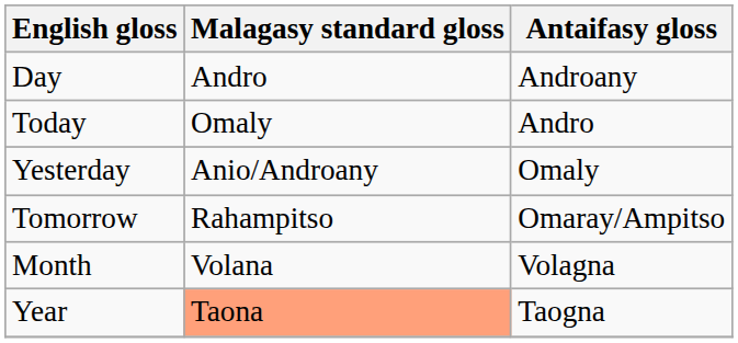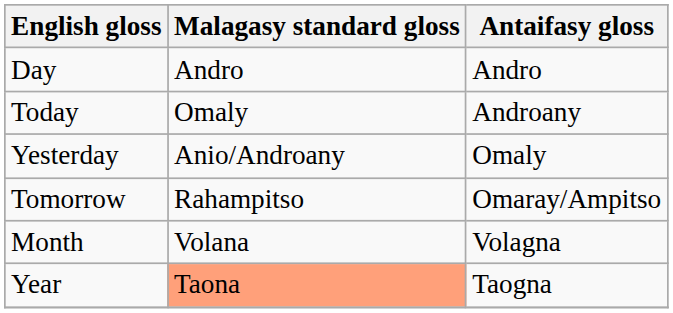Day | Antaifasy gloss: Androany -> Andro
Today | Antaifasy gloss: Andro -> Androany
